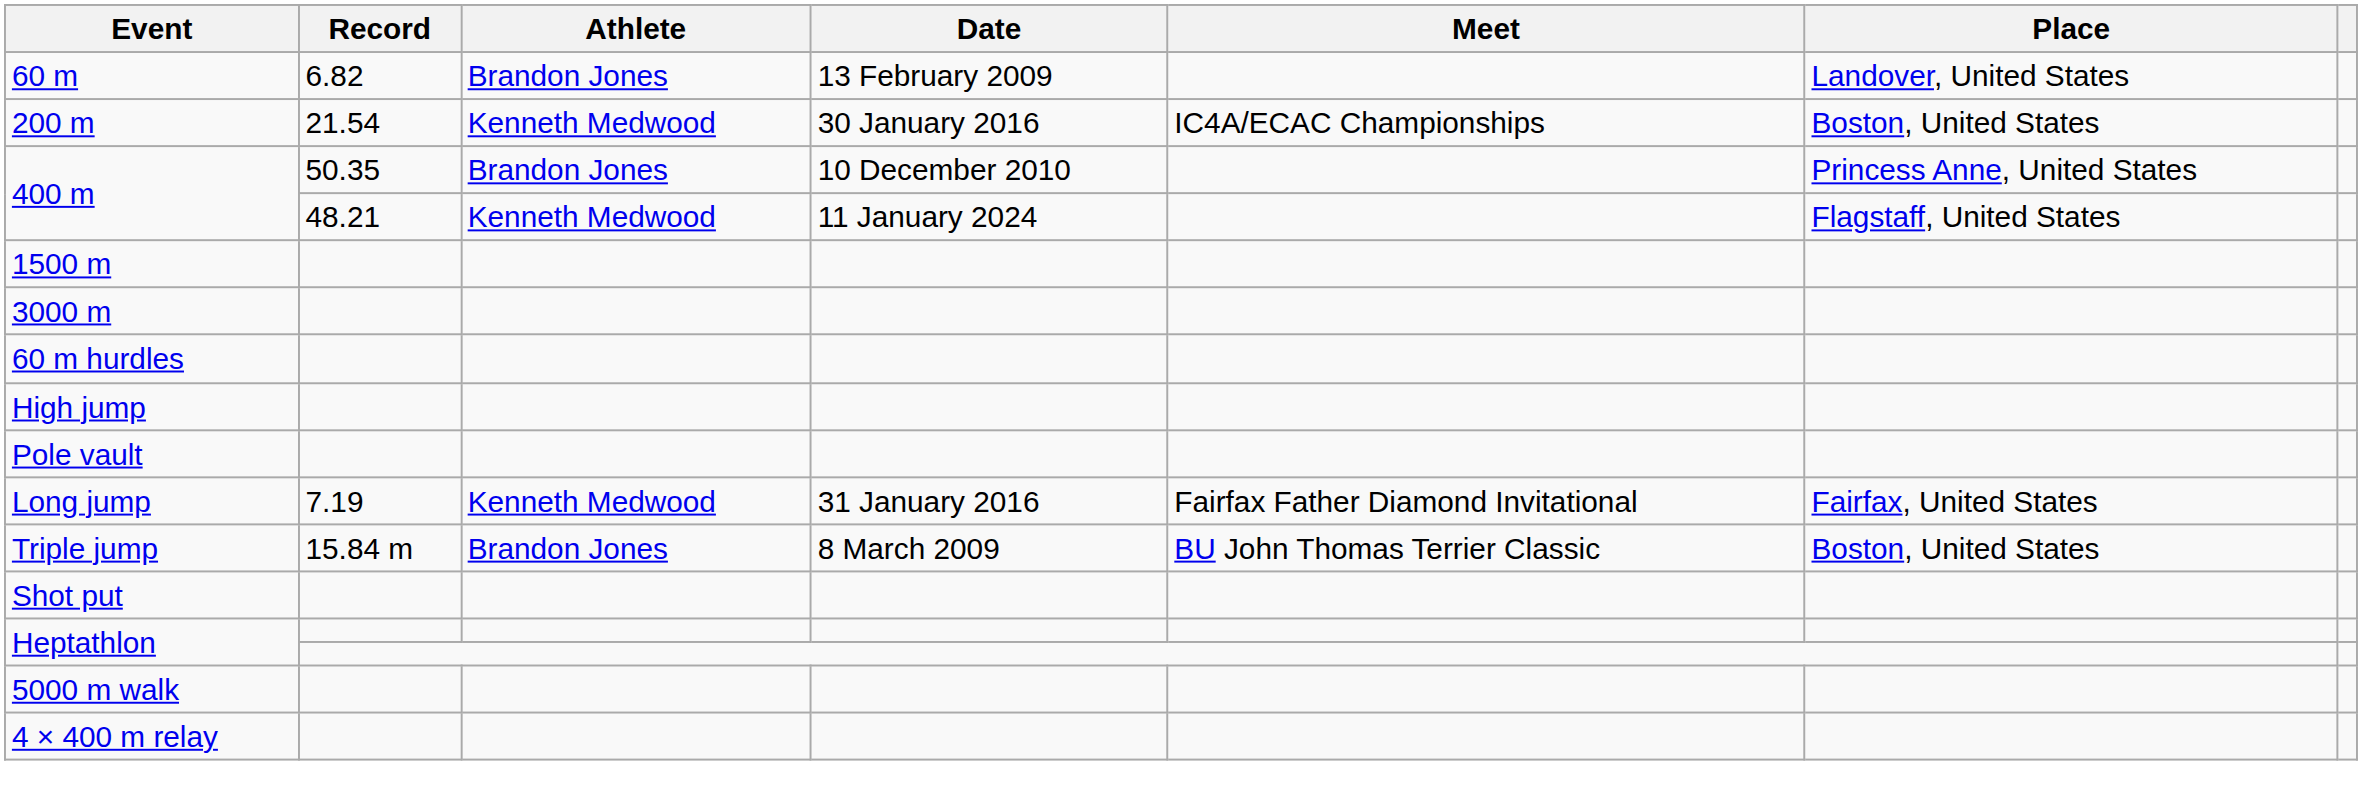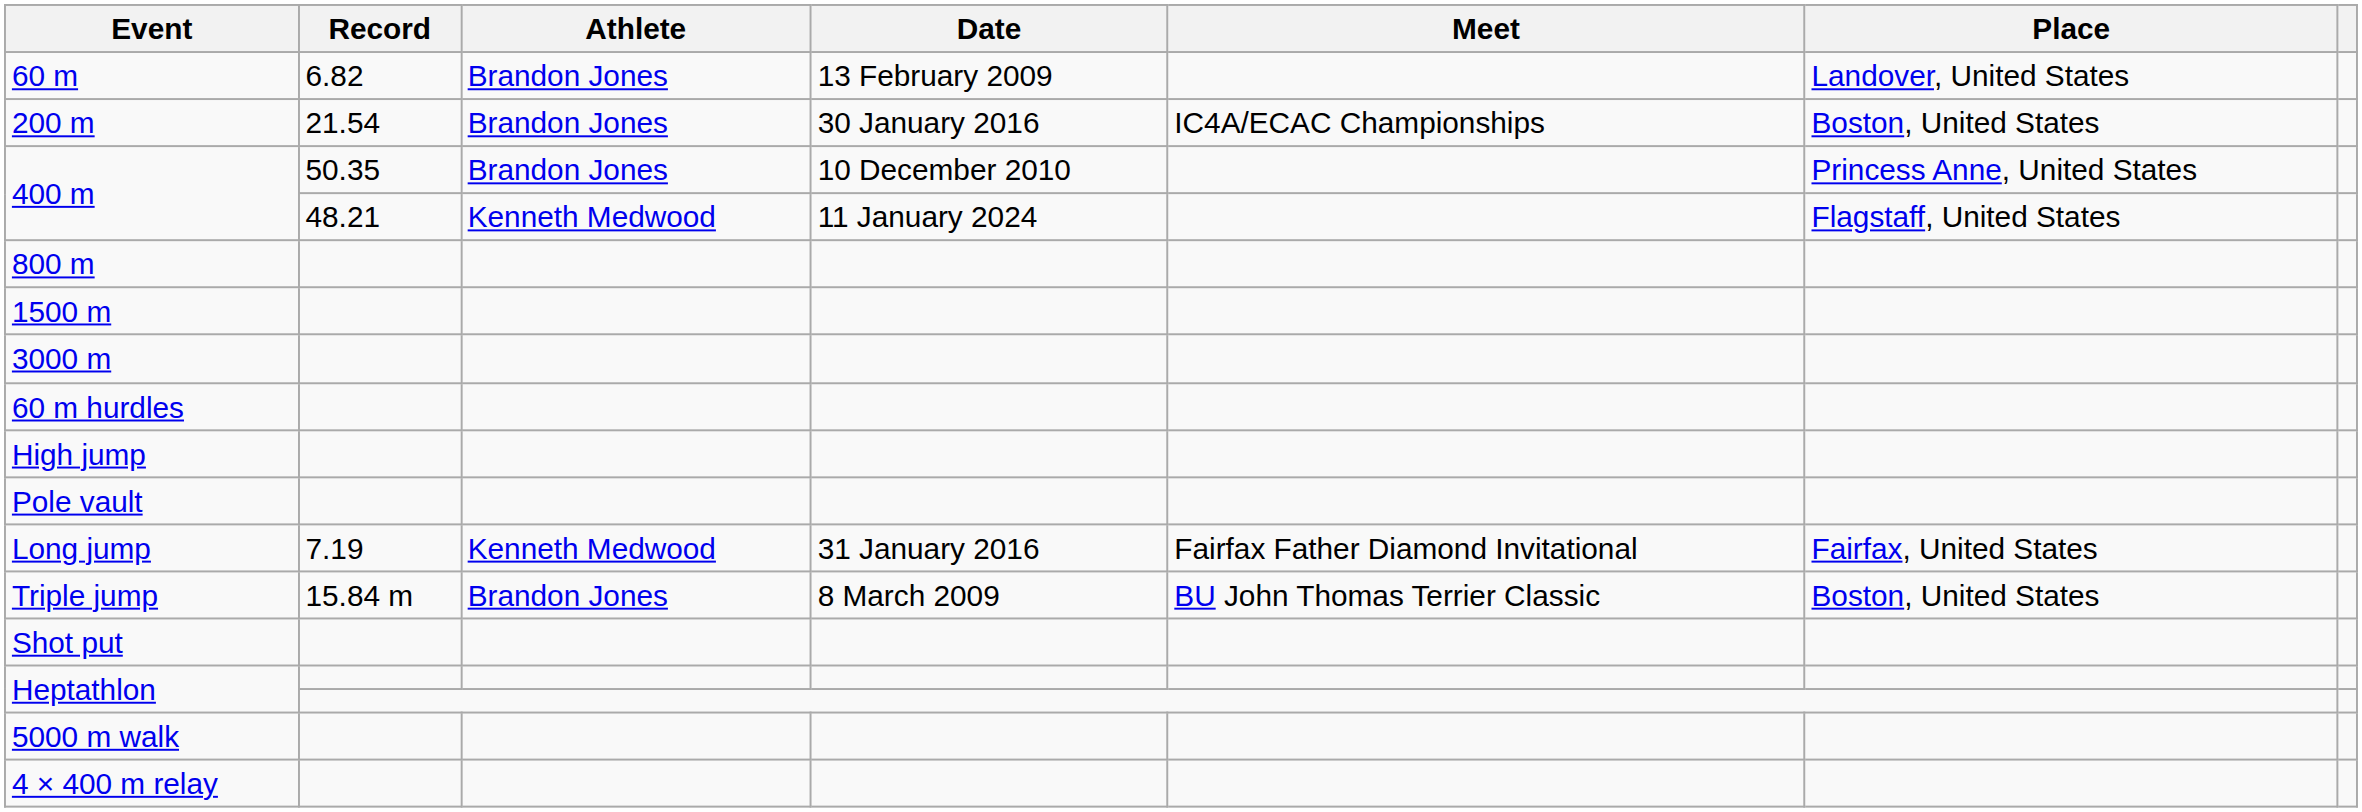200 m | Athlete: Kenneth Medwood -> Brandon Jones
+ row: 800 m
